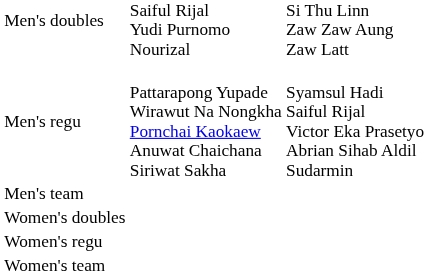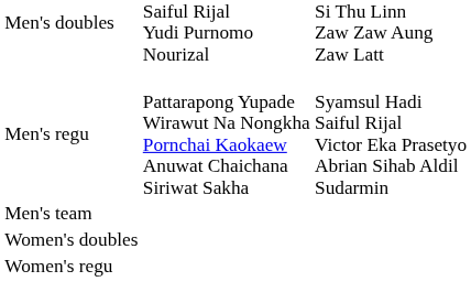- row: Women's team
